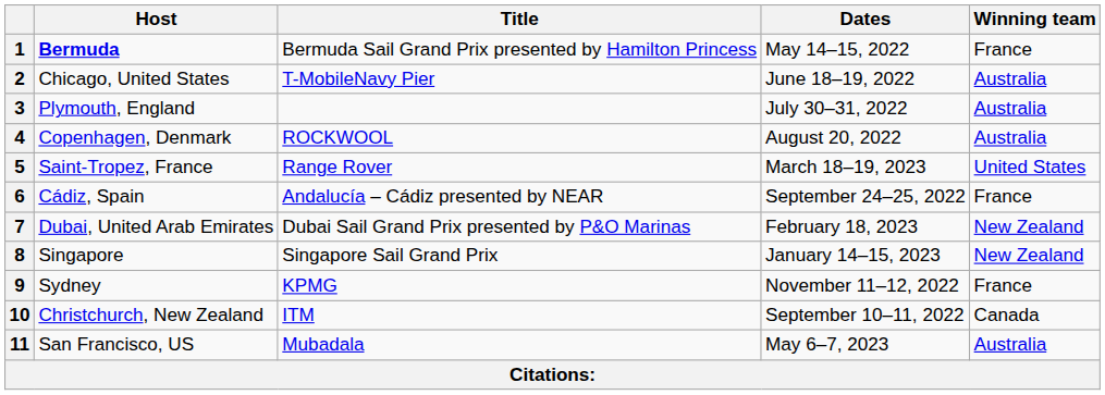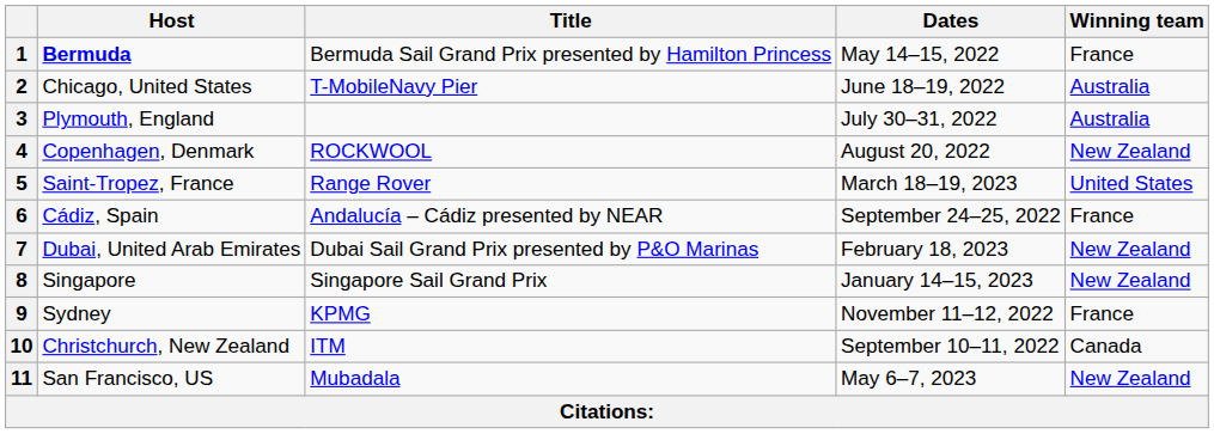4 | Winning team: Australia -> New Zealand
11 | Winning team: Australia -> New Zealand
